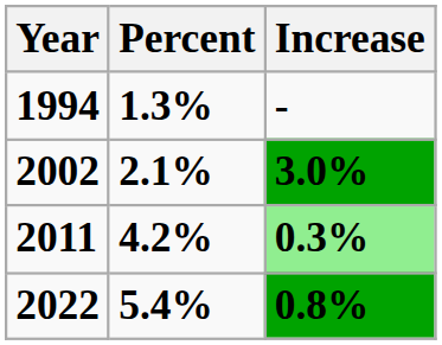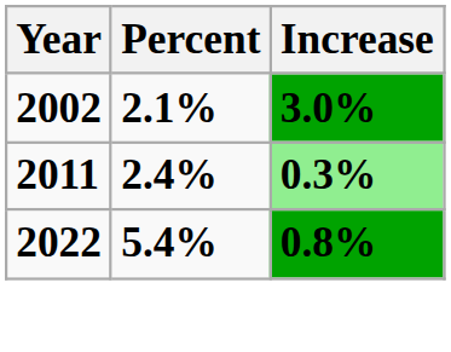- row: 1994 | 1.3% | -
2011 | Percent: 4.2% -> 2.4%
